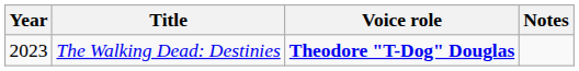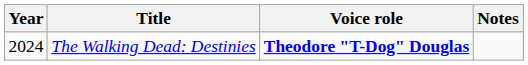The Walking Dead: Destinies | Year: 2023 -> 2024
